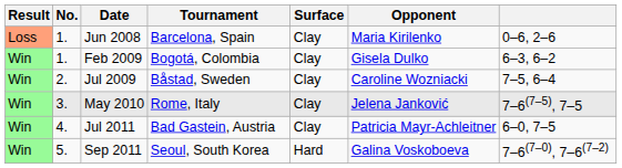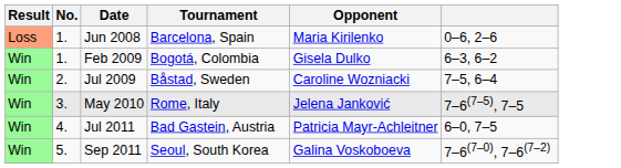- column: Surface | Clay | Clay | Clay | Clay | Clay | Hard
